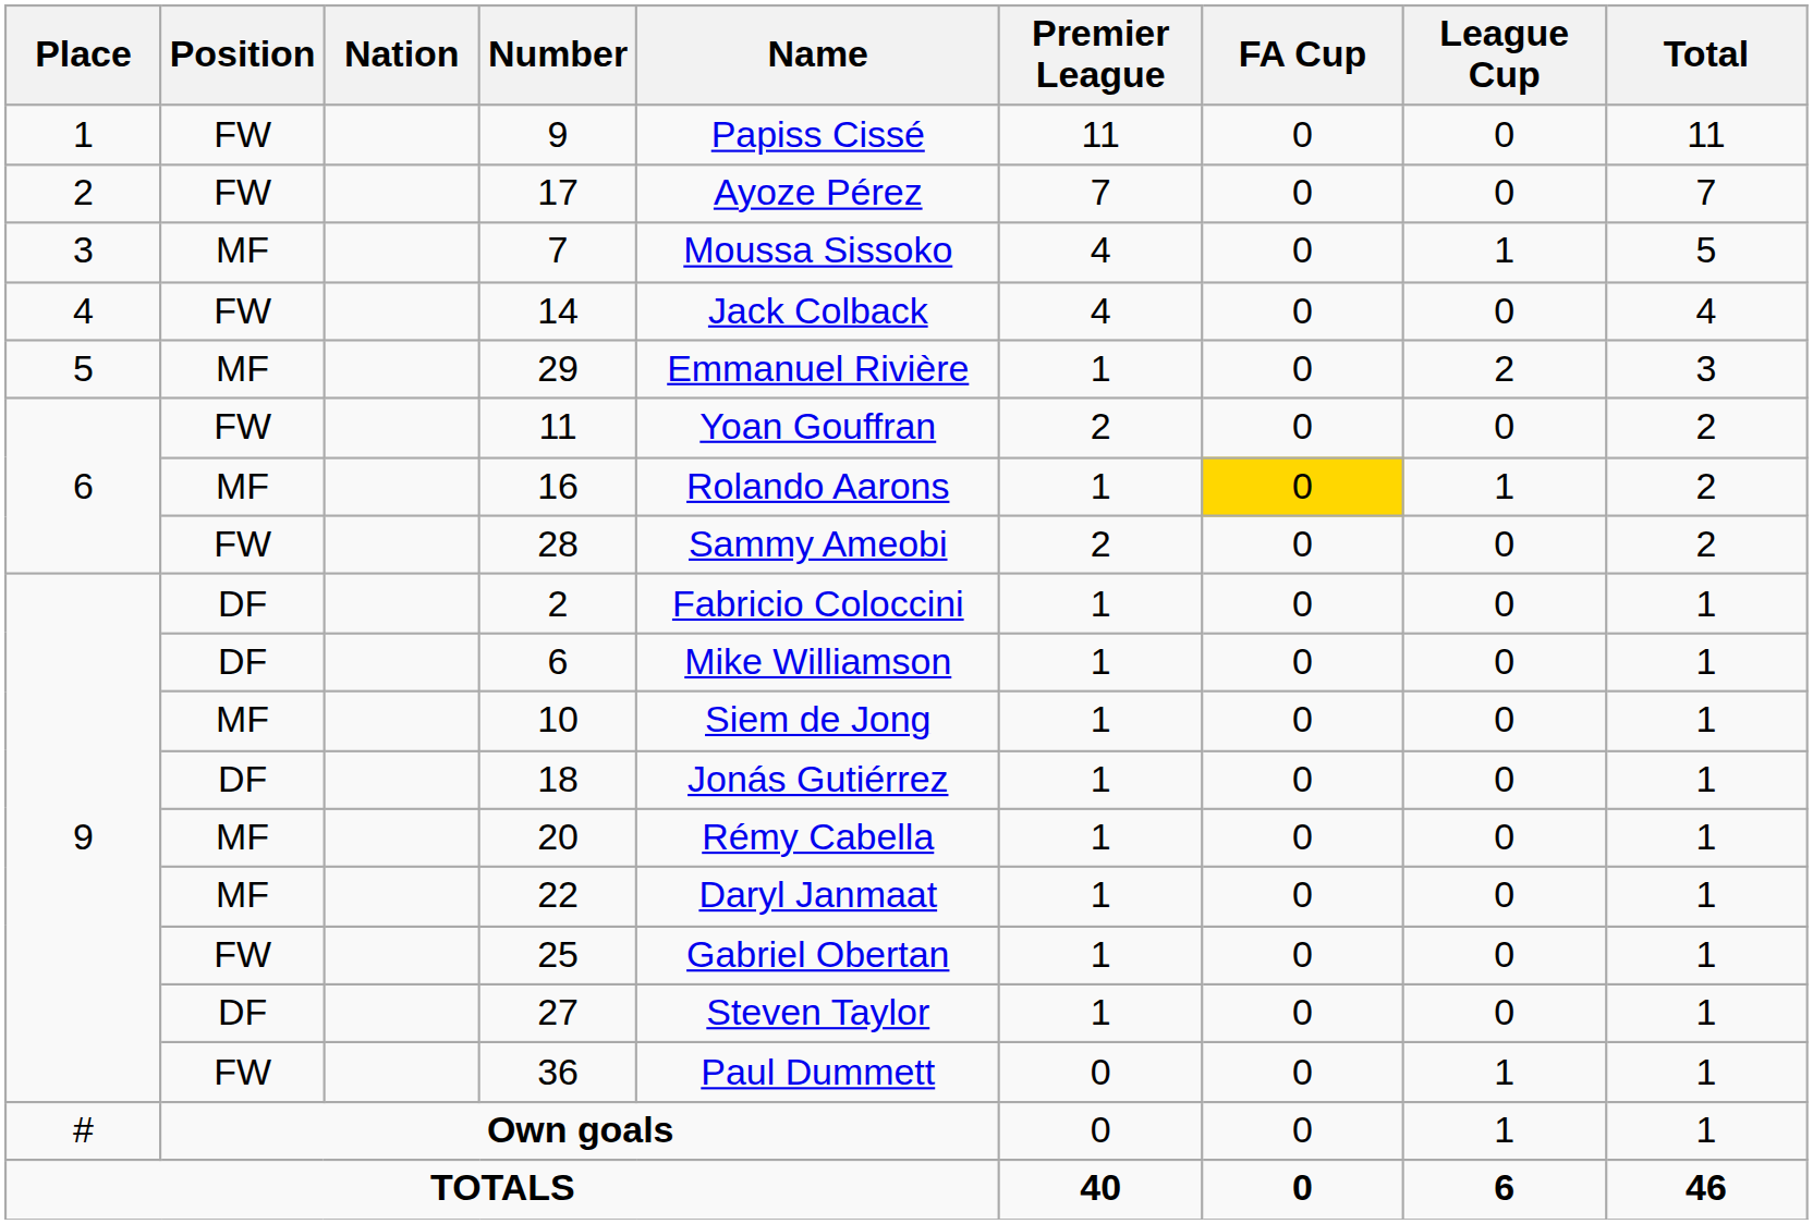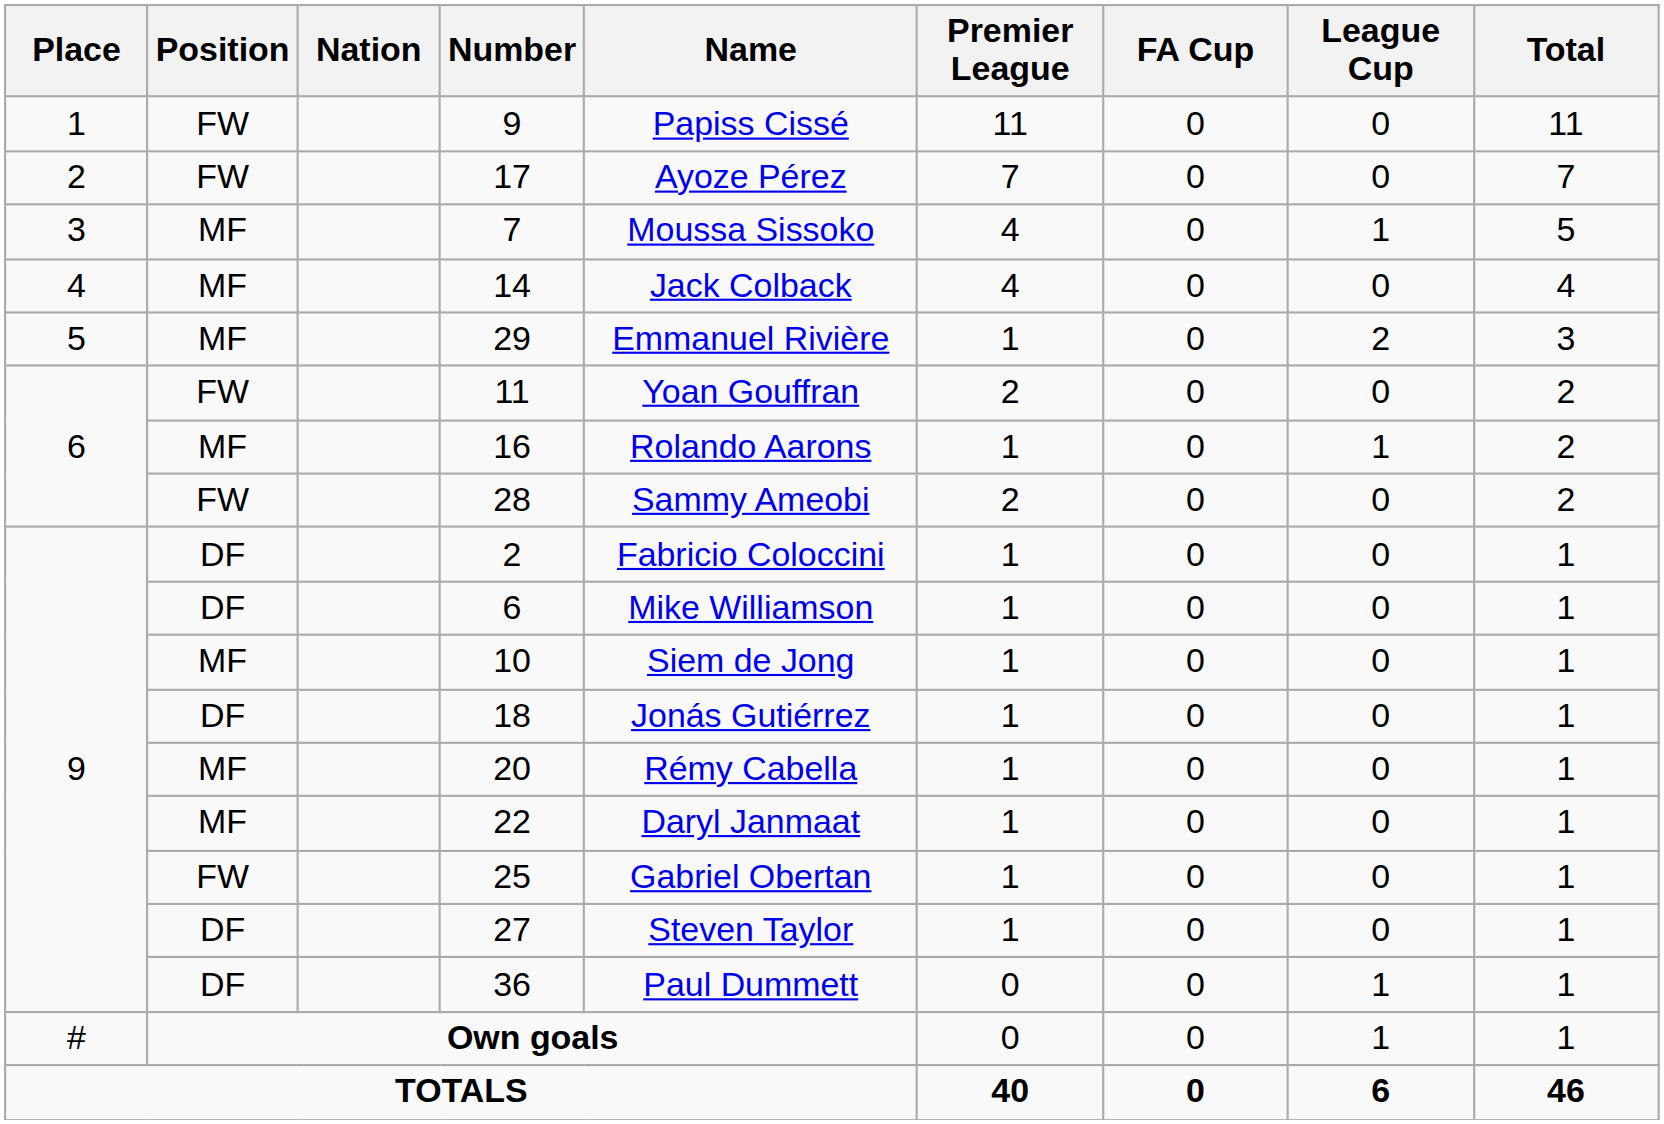14 | Position: FW -> MF
16 | FA Cup: gold background -> no background
36 | Position: FW -> DF
